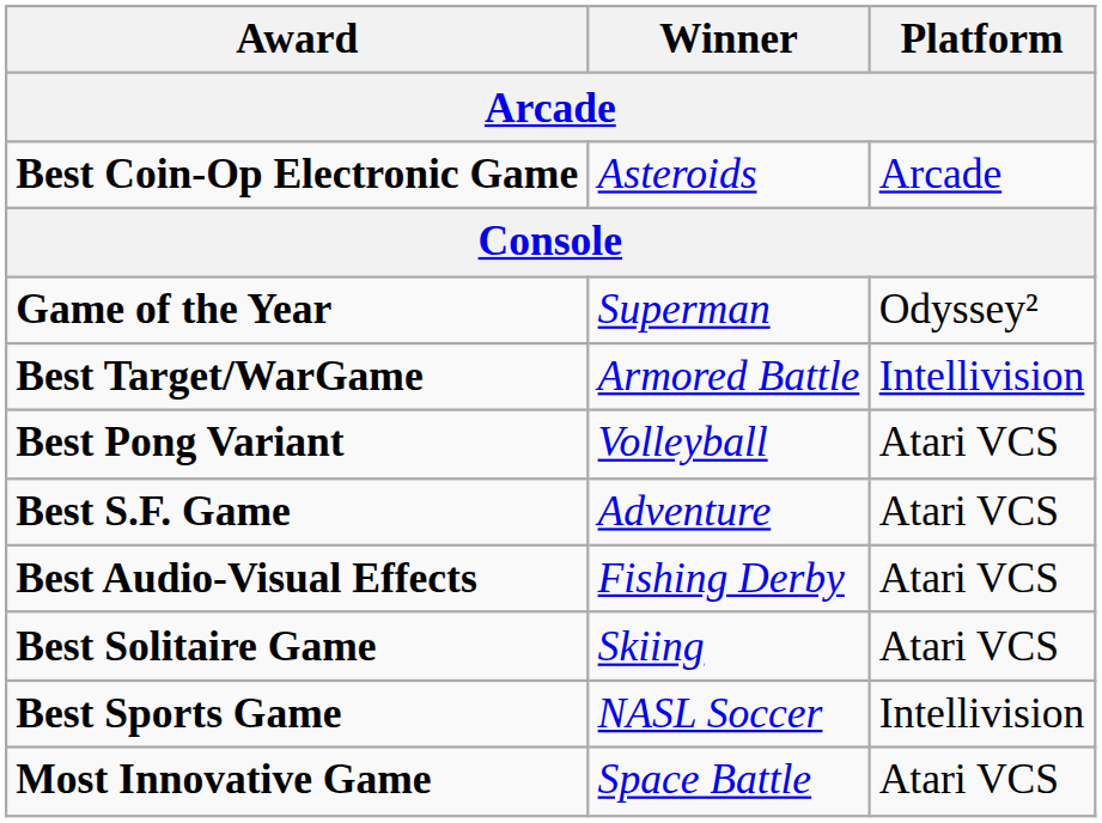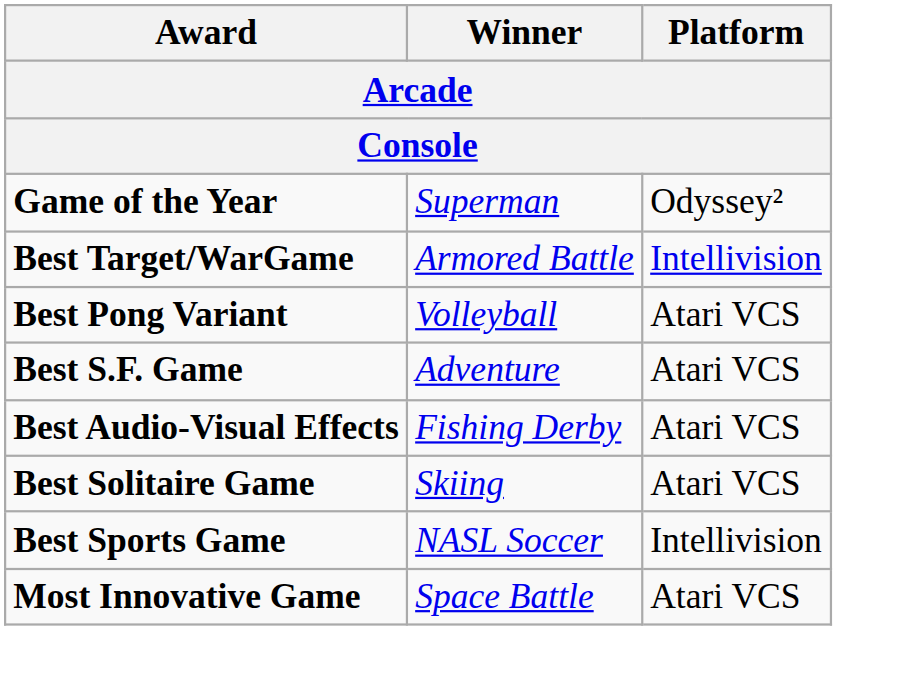- row: Best Coin-Op Electronic Game | Asteroids | Arcade
